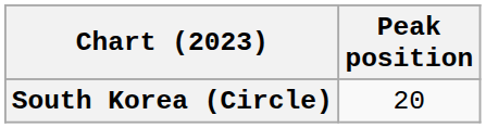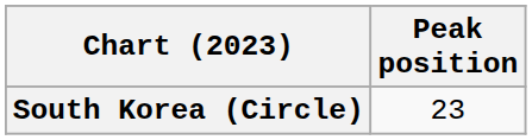South Korea (Circle) | Peak position: 20 -> 23
